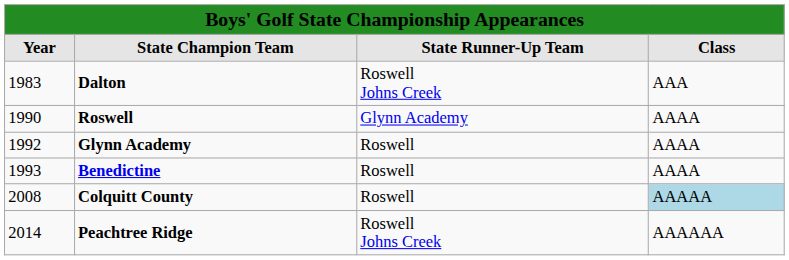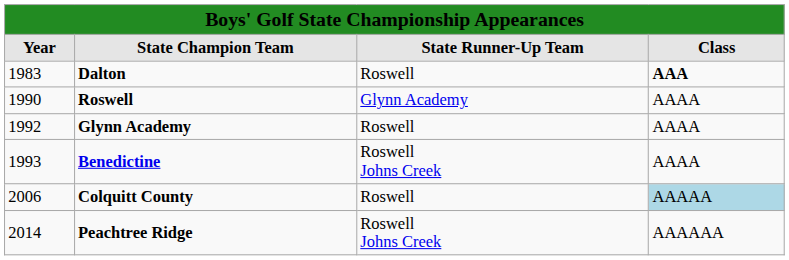Dalton | column 3: Roswell Johns Creek -> Roswell
Dalton | column 4: normal -> bold
Benedictine | column 3: Roswell -> Roswell Johns Creek
Colquitt County | column 1: 2008 -> 2006
